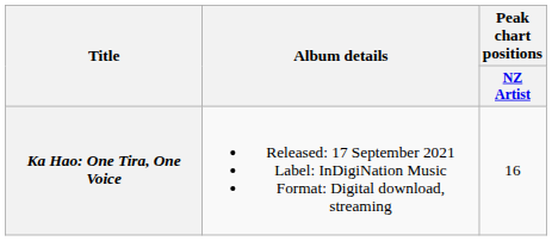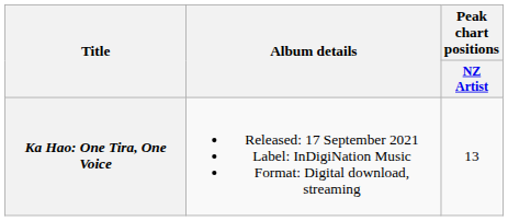Ka Hao: One Tira, One Voice | Peak chart positions / NZ Artist: 16 -> 13
